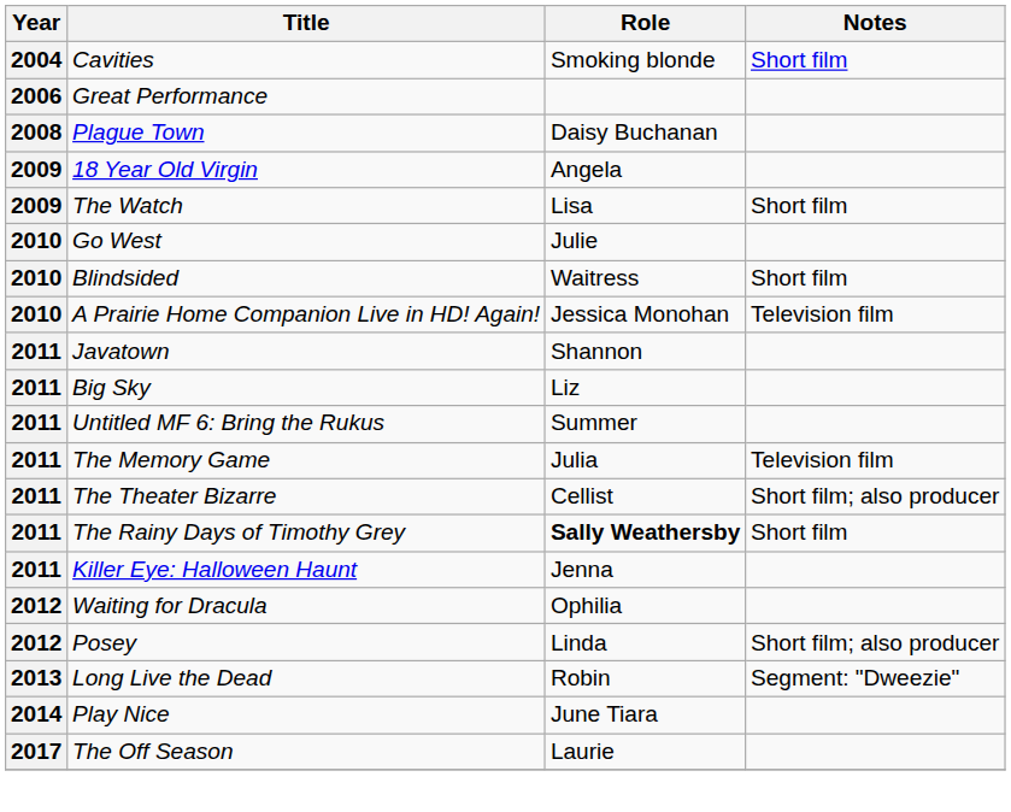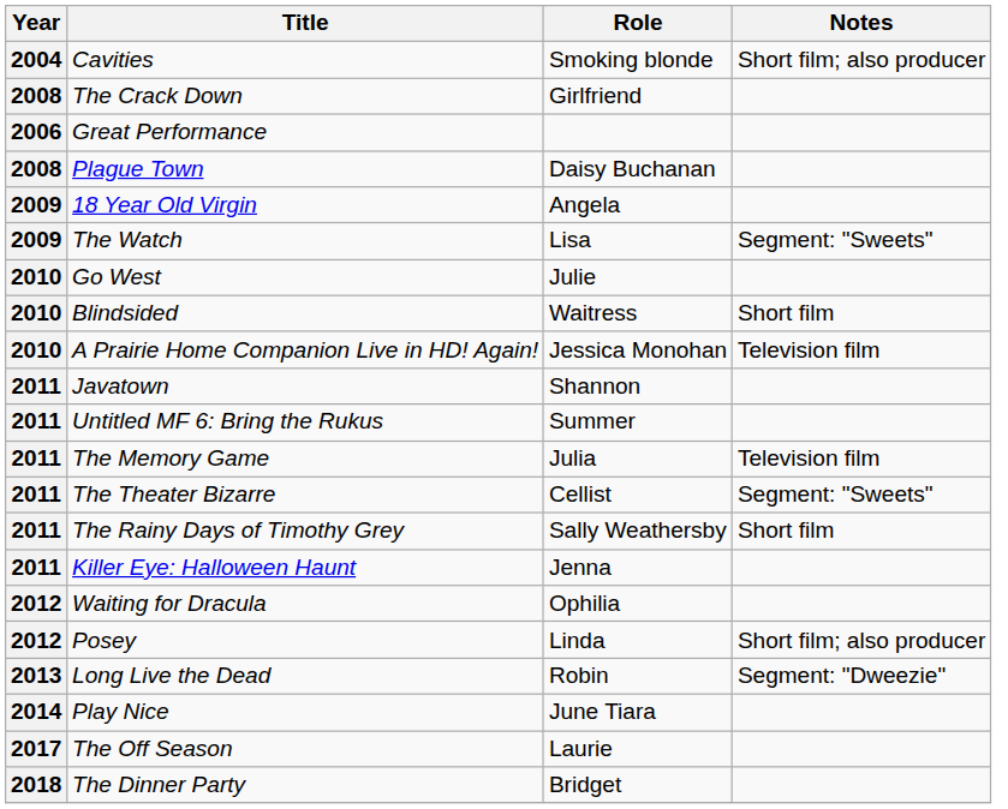Cavities | Notes: Short film -> Short film; also producer
+ row: 2008 | The Crack Down | Girlfriend
The Watch | Notes: Short film -> Segment: "Sweets"
- row: 2011 | Big Sky | Liz
The Theater Bizarre | Notes: Short film; also producer -> Segment: "Sweets"
The Rainy Days of Timothy Grey | Role: bold -> normal
+ row: 2018 | The Dinner Party | Bridget
